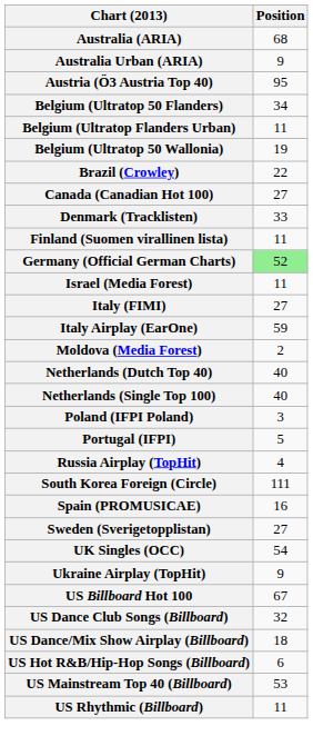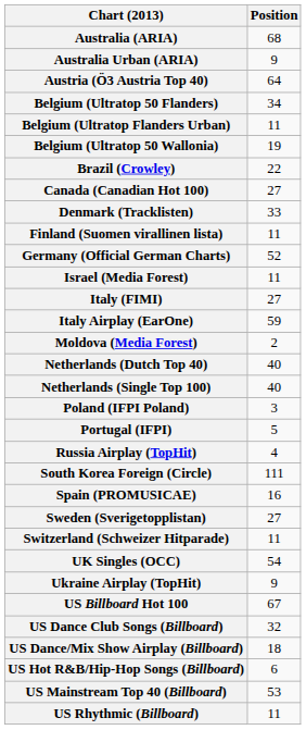Austria (Ö3 Austria Top 40) | Position: 95 -> 64
Germany (Official German Charts) | Position: lightgreen background -> no background
+ row: Switzerland (Schweizer Hitparade) | 11
